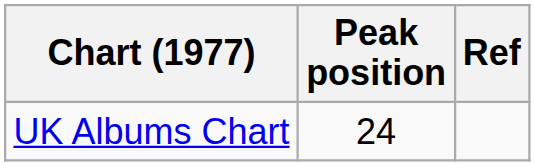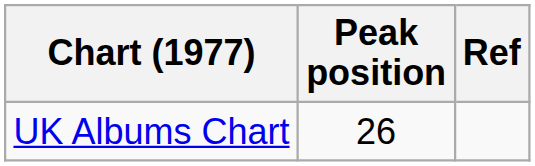UK Albums Chart | Peak position: 24 -> 26
